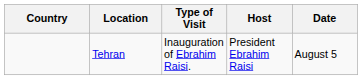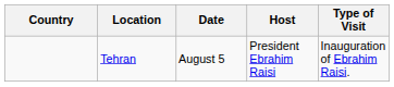columns swapped: Date <-> Type of Visit
